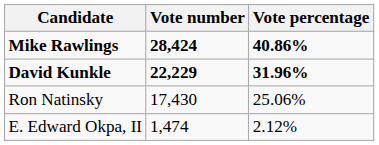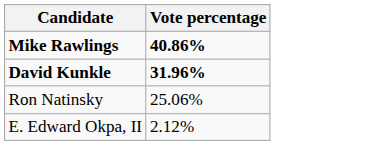- column: Vote number | 28,424 | 22,229 | 17,430 | 1,474
